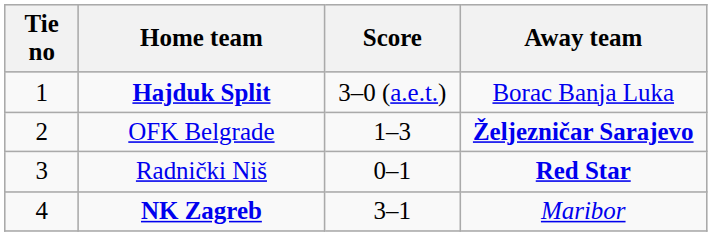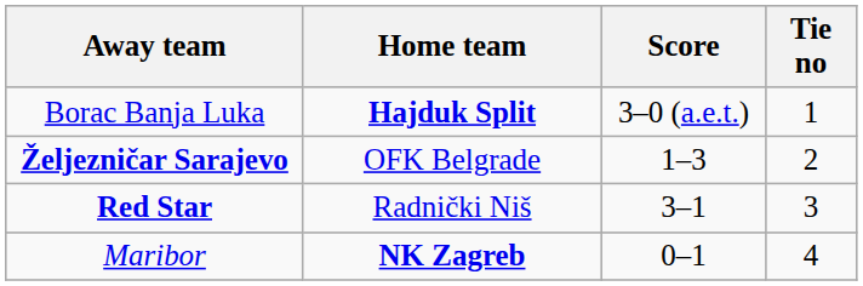columns swapped: Tie no <-> Away team
Radnički Niš | Score: 0–1 -> 3–1
NK Zagreb | Score: 3–1 -> 0–1
